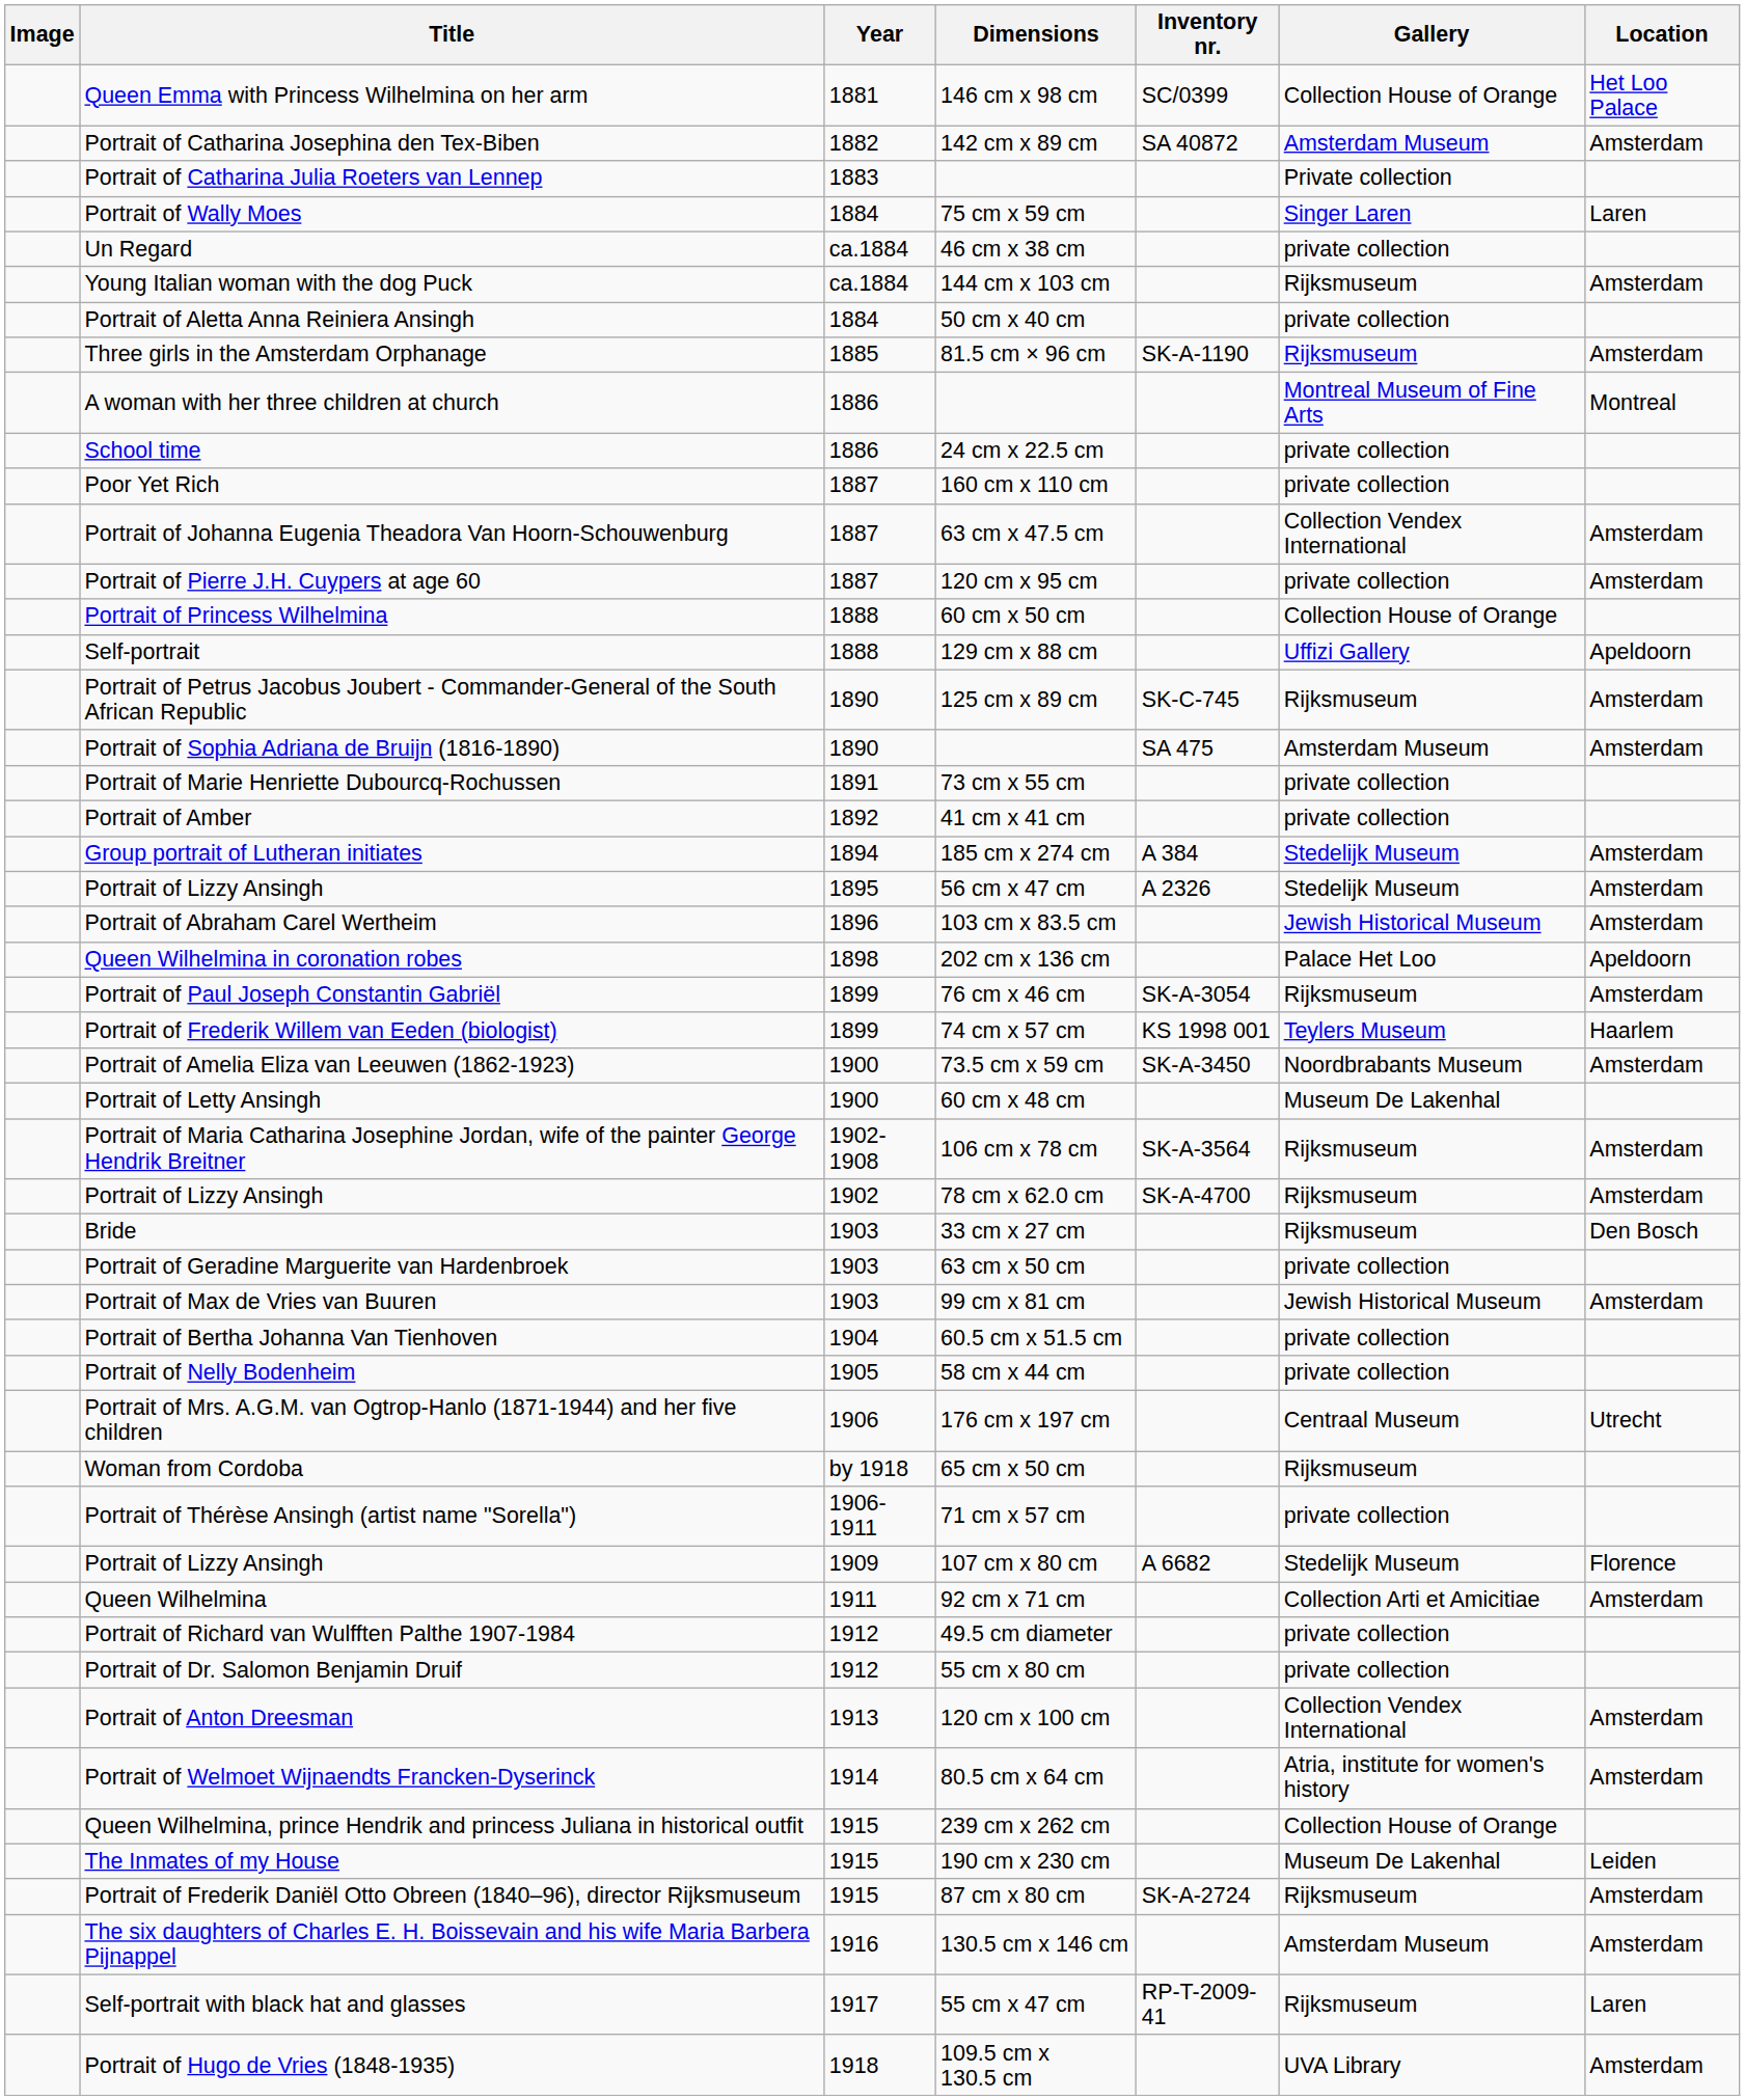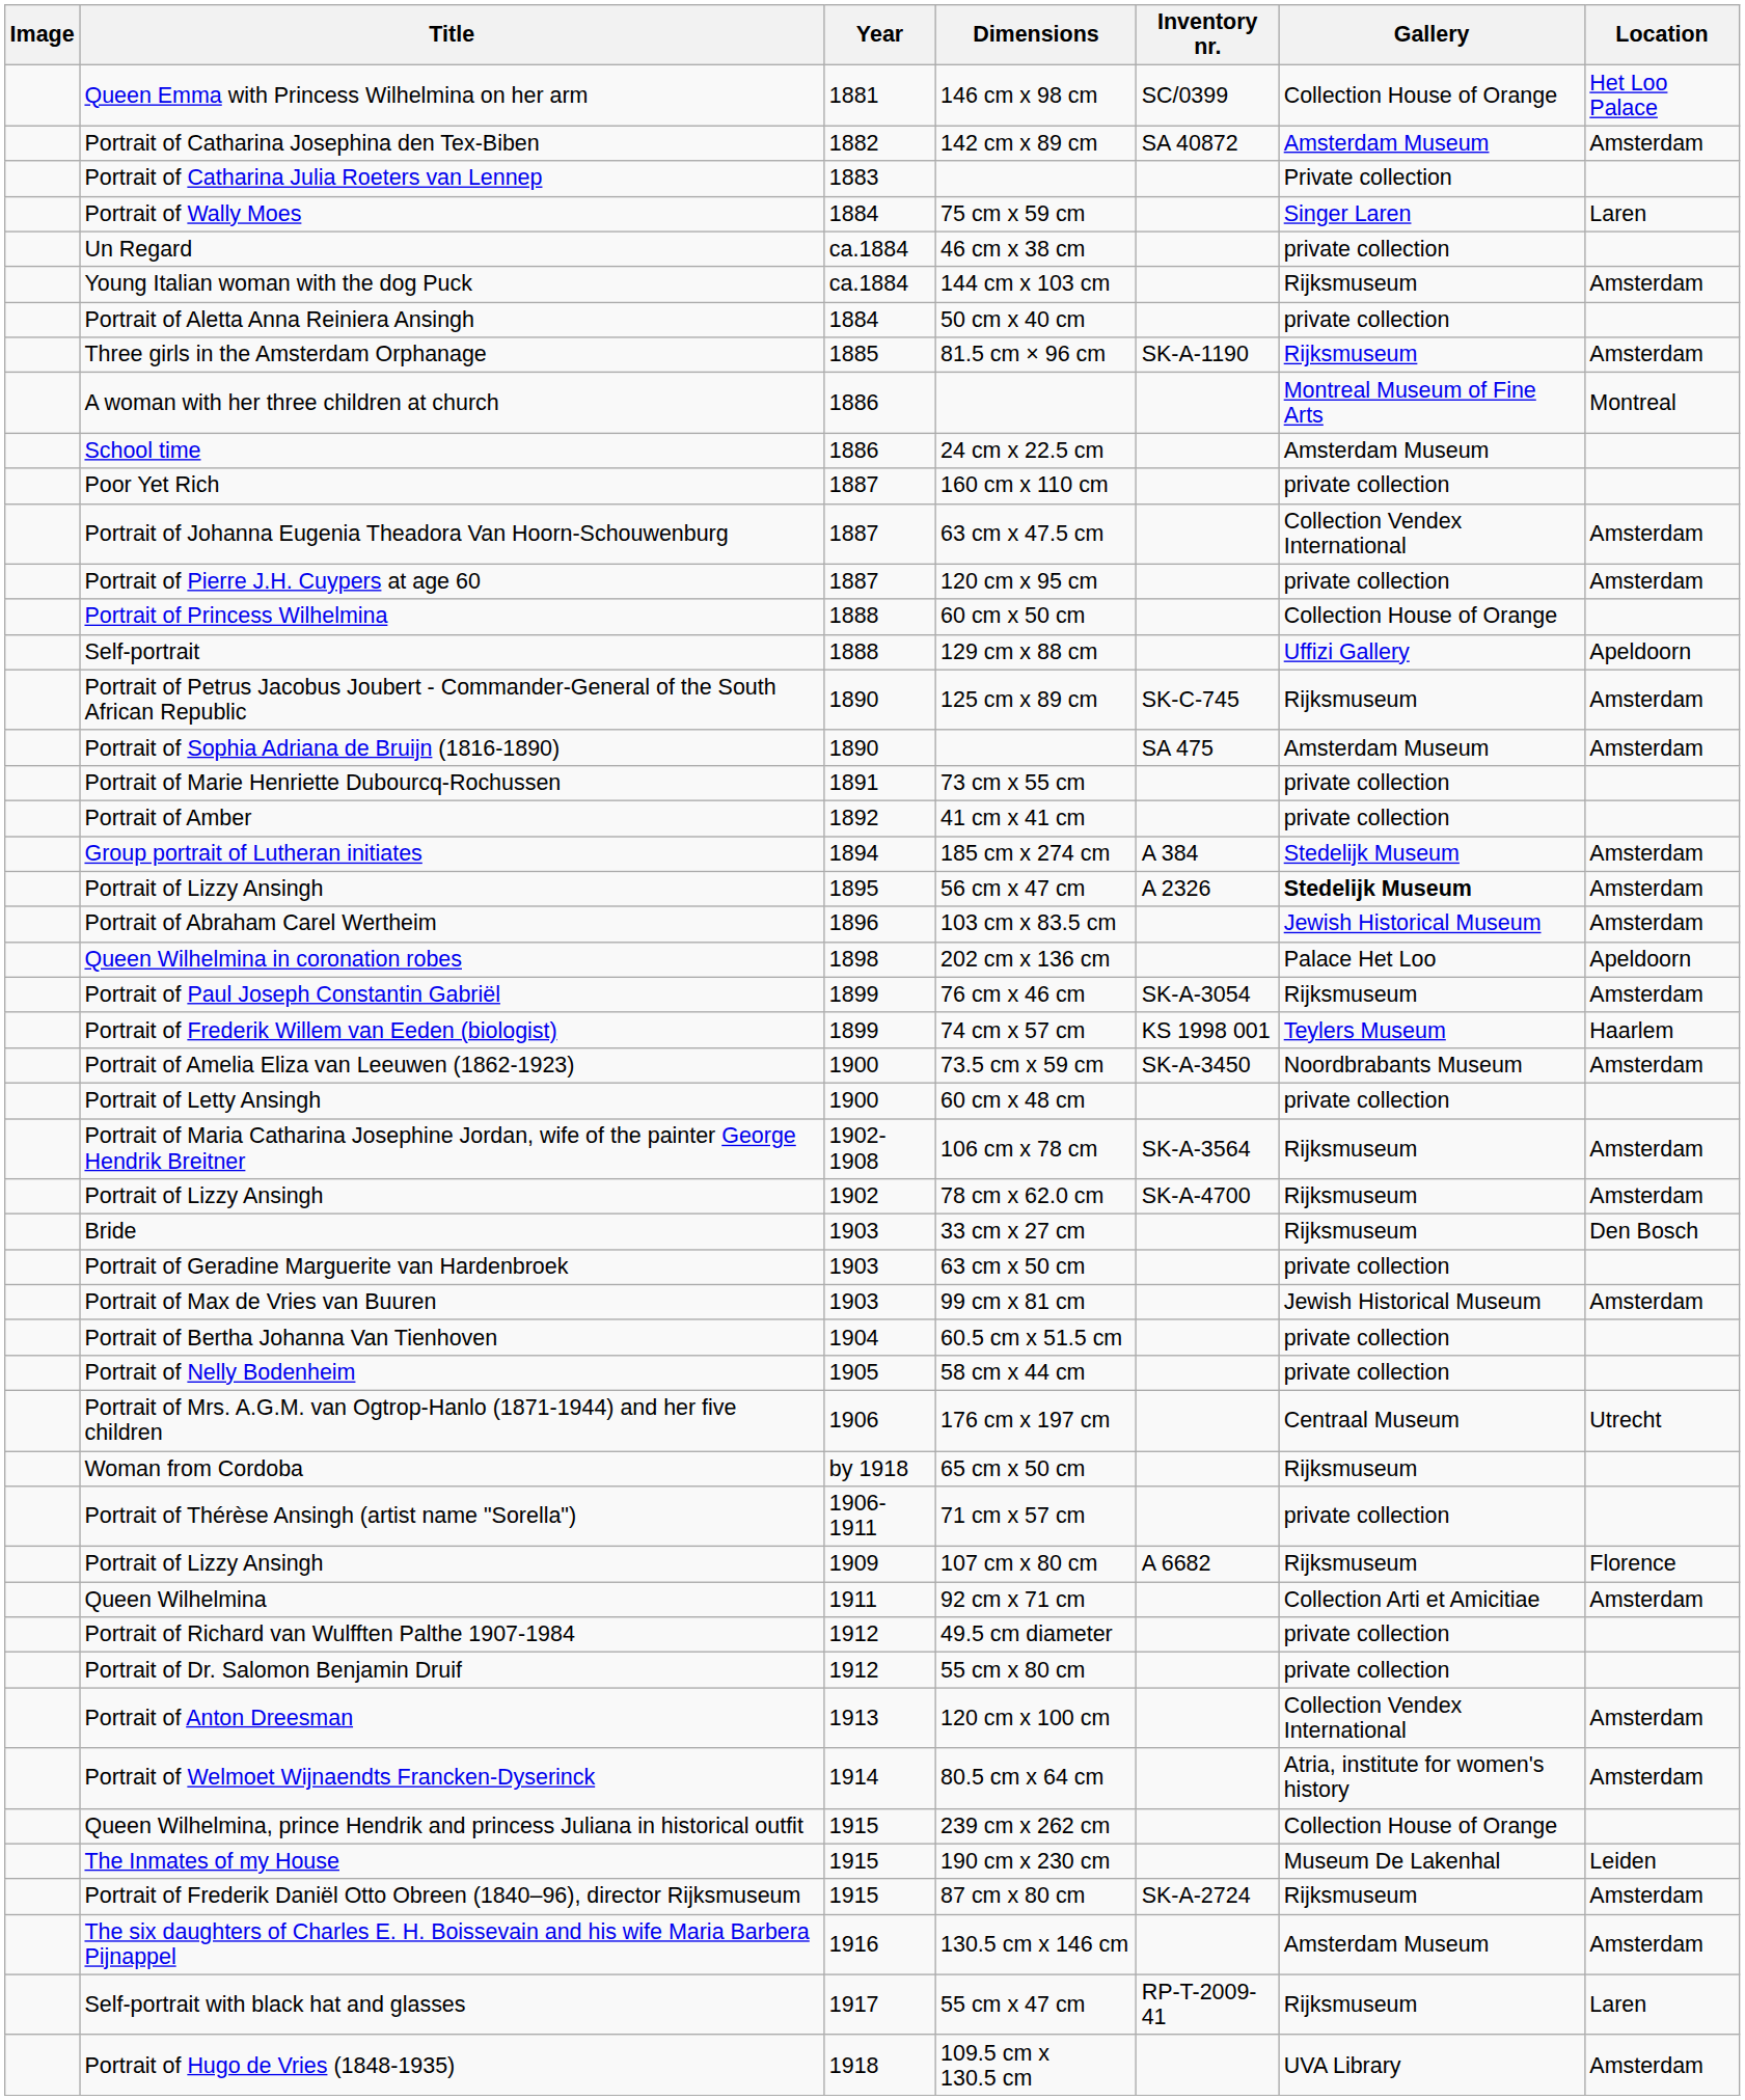School time | Gallery: private collection -> Amsterdam Museum
Portrait of Lizzy Ansingh / 56 cm x 47 cm | Gallery: normal -> bold
Portrait of Letty Ansingh | Gallery: Museum De Lakenhal -> private collection
Portrait of Lizzy Ansingh / 107 cm x 80 cm | Gallery: Stedelijk Museum -> Rijksmuseum
